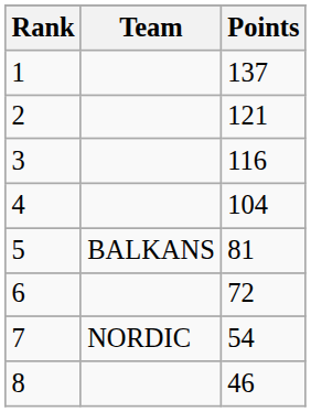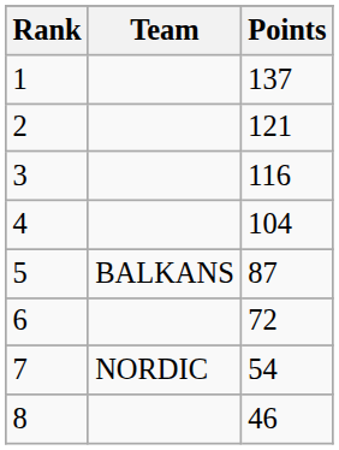5 | Points: 81 -> 87
